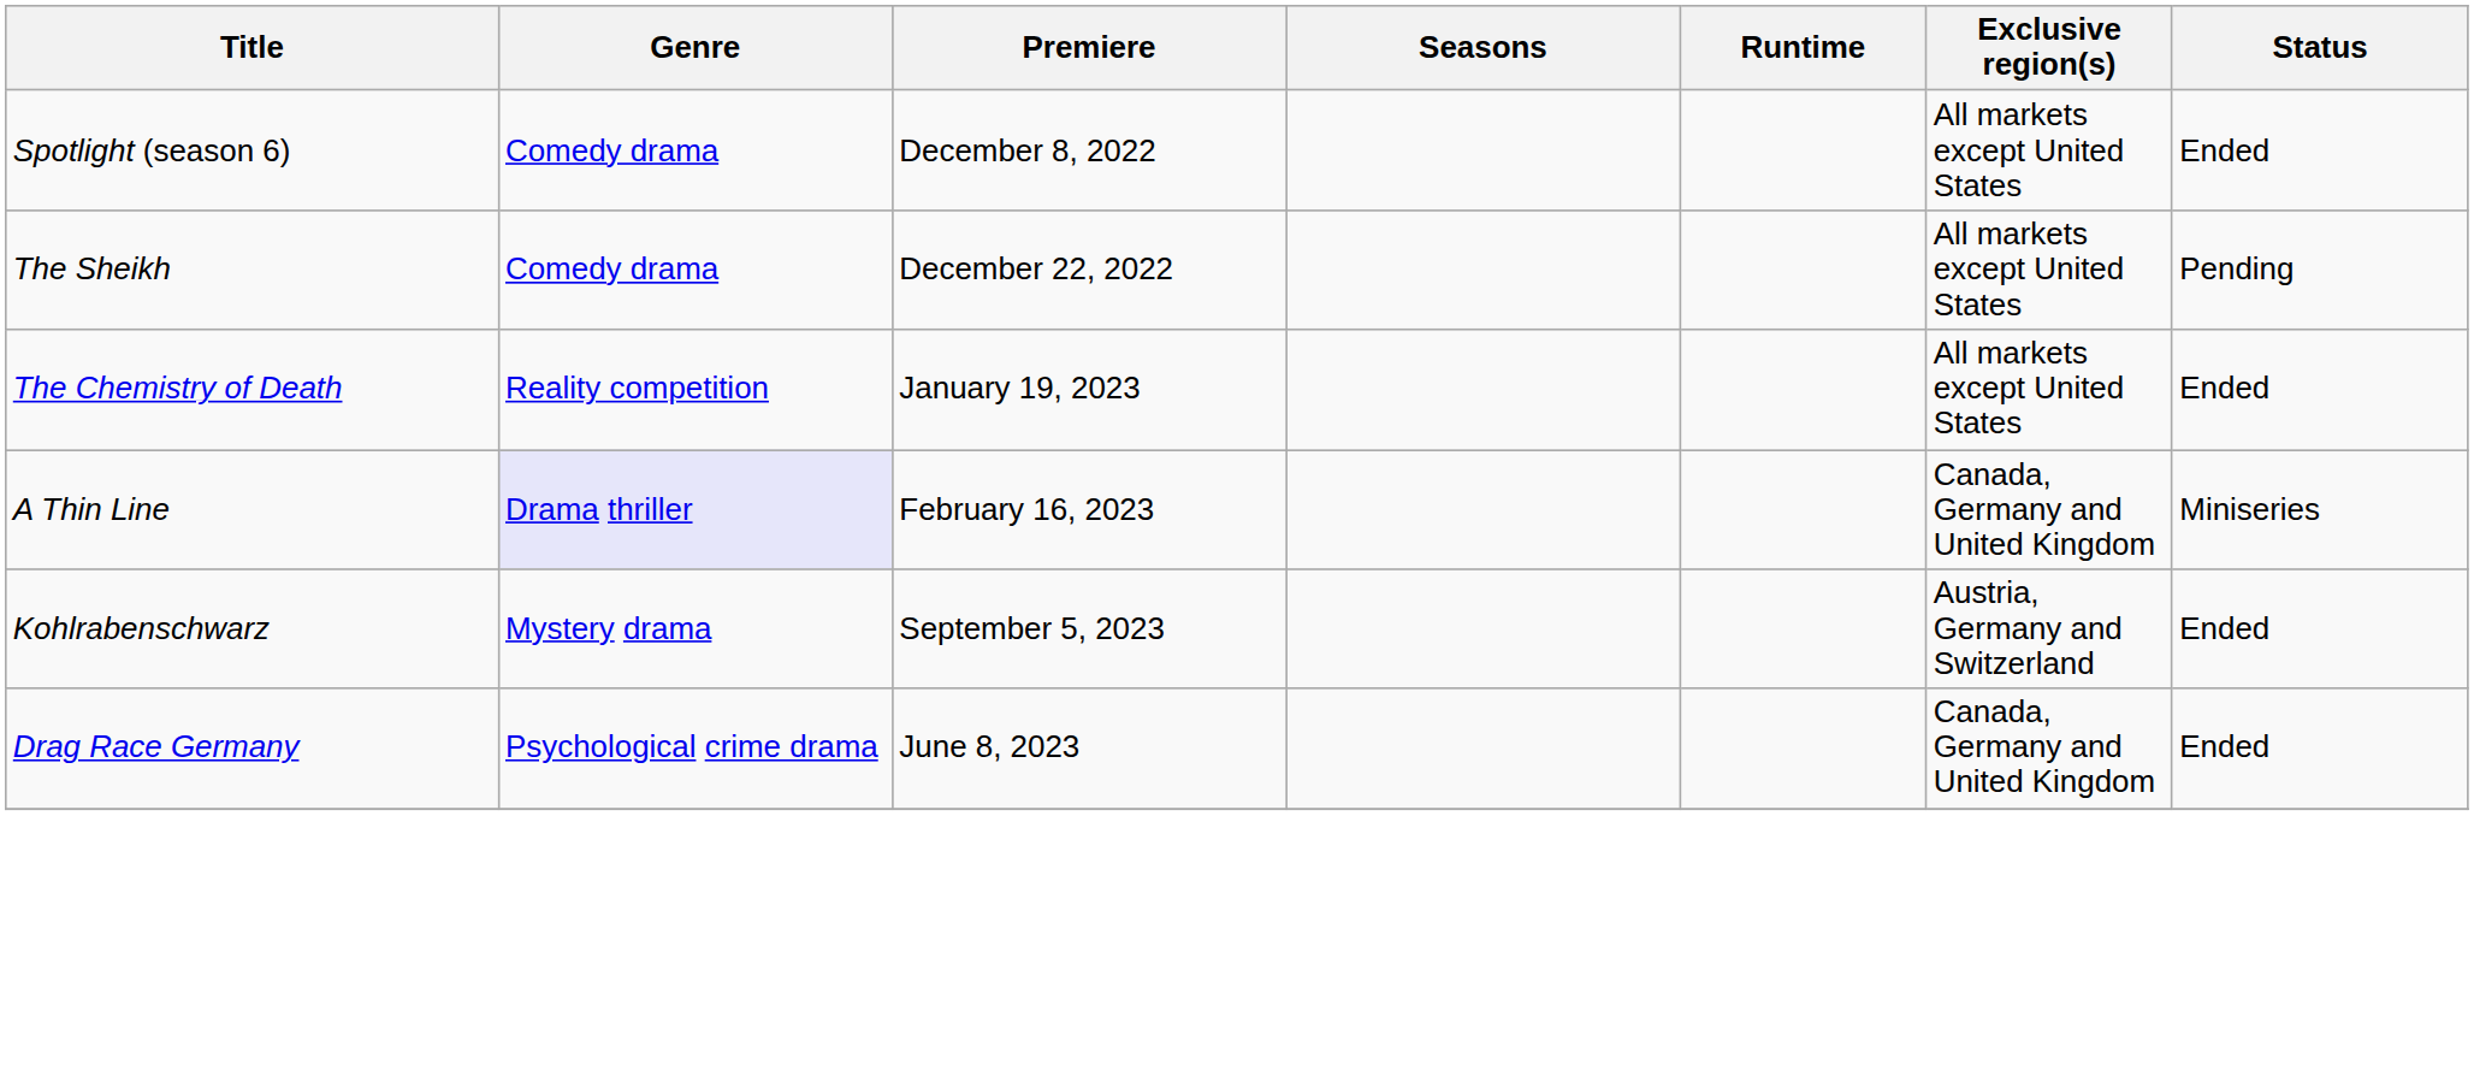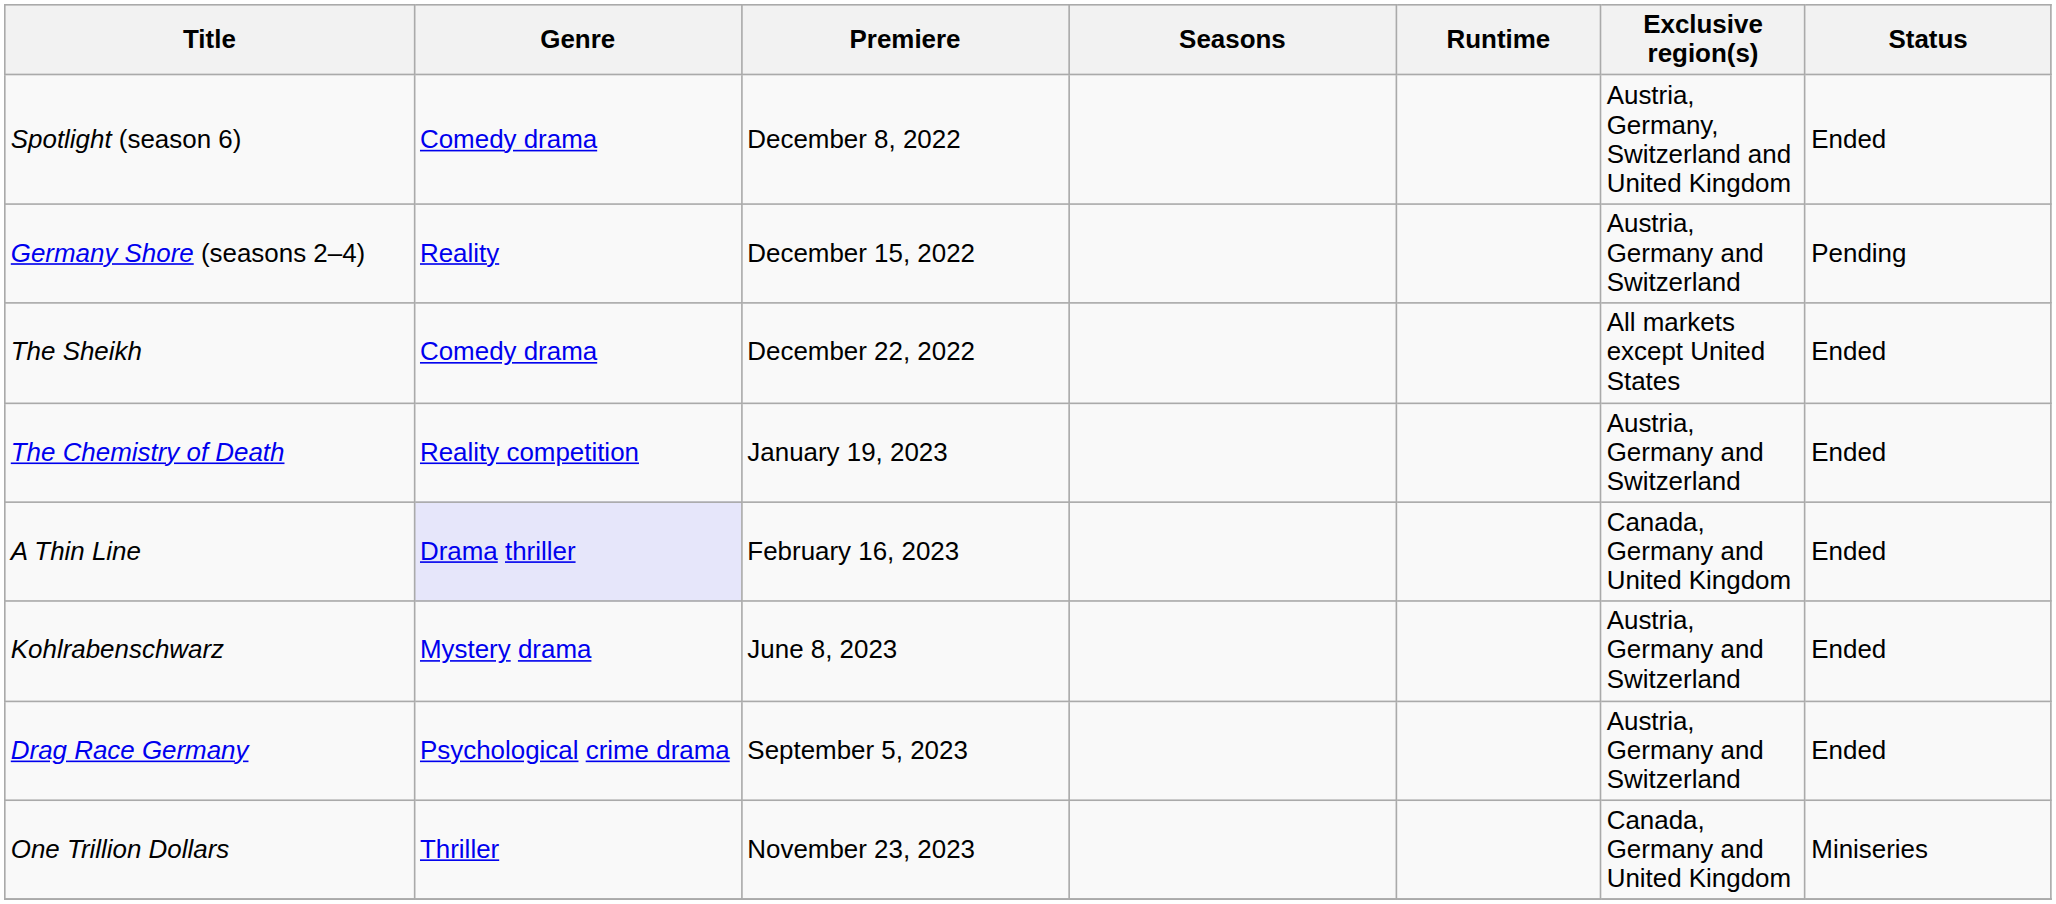Spotlight (season 6) | Exclusive region(s): All markets except United States -> Austria, Germany, Switzerland and United Kingdom
+ row: Germany Shore (seasons 2–4) | Reality | December 15, 2022 | Austria, Germany and Switzerland | Pending
The Sheikh | Status: Pending -> Ended
The Chemistry of Death | Exclusive region(s): All markets except United States -> Austria, Germany and Switzerland
A Thin Line | Status: Miniseries -> Ended
Kohlrabenschwarz | Premiere: September 5, 2023 -> June 8, 2023
Drag Race Germany | Premiere: June 8, 2023 -> September 5, 2023
Drag Race Germany | Exclusive region(s): Canada, Germany and United Kingdom -> Austria, Germany and Switzerland
+ row: One Trillion Dollars | Thriller | November 23, 2023 | Canada, Germany and United Kingdom | Miniseries
